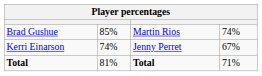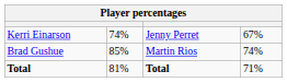rows swapped: Kerri Einarson <-> Brad Gushue
